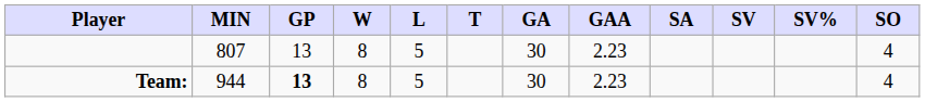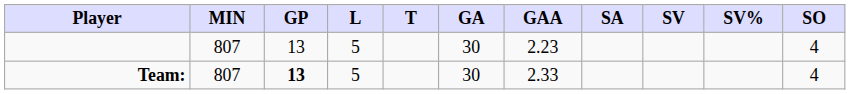- column: W | 8 | 8
Team: | MIN: 944 -> 807
Team: | GAA: 2.23 -> 2.33
